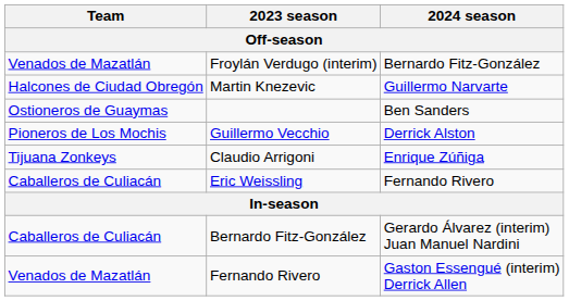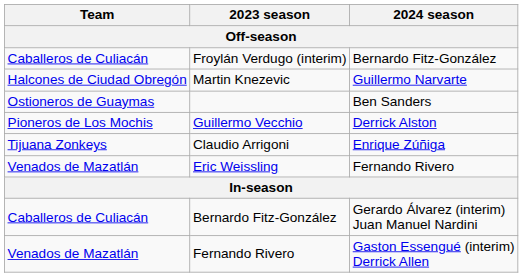Froylán Verdugo (interim) | Team: Venados de Mazatlán -> Caballeros de Culiacán
Eric Weissling | Team: Caballeros de Culiacán -> Venados de Mazatlán
